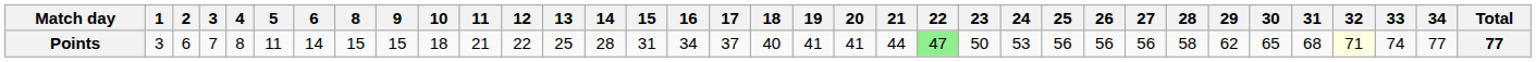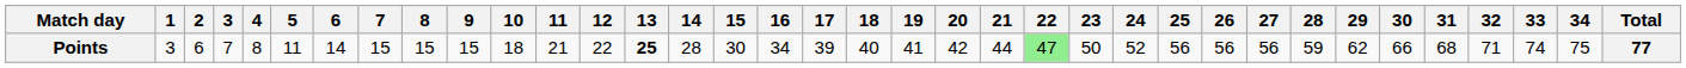+ column: 7 | 15
Points | 13: normal -> bold
Points | 15: 31 -> 30
Points | 17: 37 -> 39
Points | 20: 41 -> 42
Points | 24: 53 -> 52
Points | 28: 58 -> 59
Points | 30: 65 -> 66
Points | 32: lightyellow background -> no background
Points | 34: 77 -> 75
